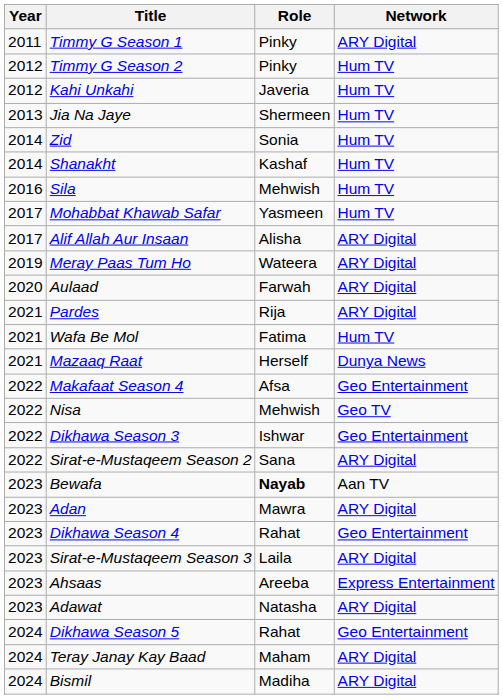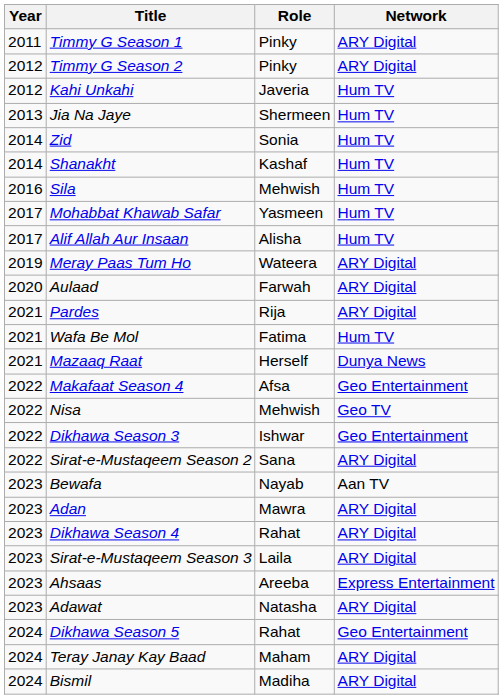Timmy G Season 2 | Network: Hum TV -> ARY Digital
Alif Allah Aur Insaan | Network: ARY Digital -> Hum TV
Bewafa | Role: bold -> normal
Dikhawa Season 4 | Network: Geo Entertainment -> ARY Digital
